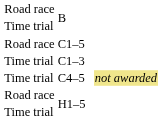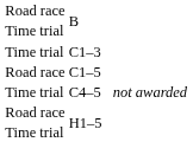rows swapped: C1–5 <-> C1–3
C4–5 | column 5: khaki background -> no background
